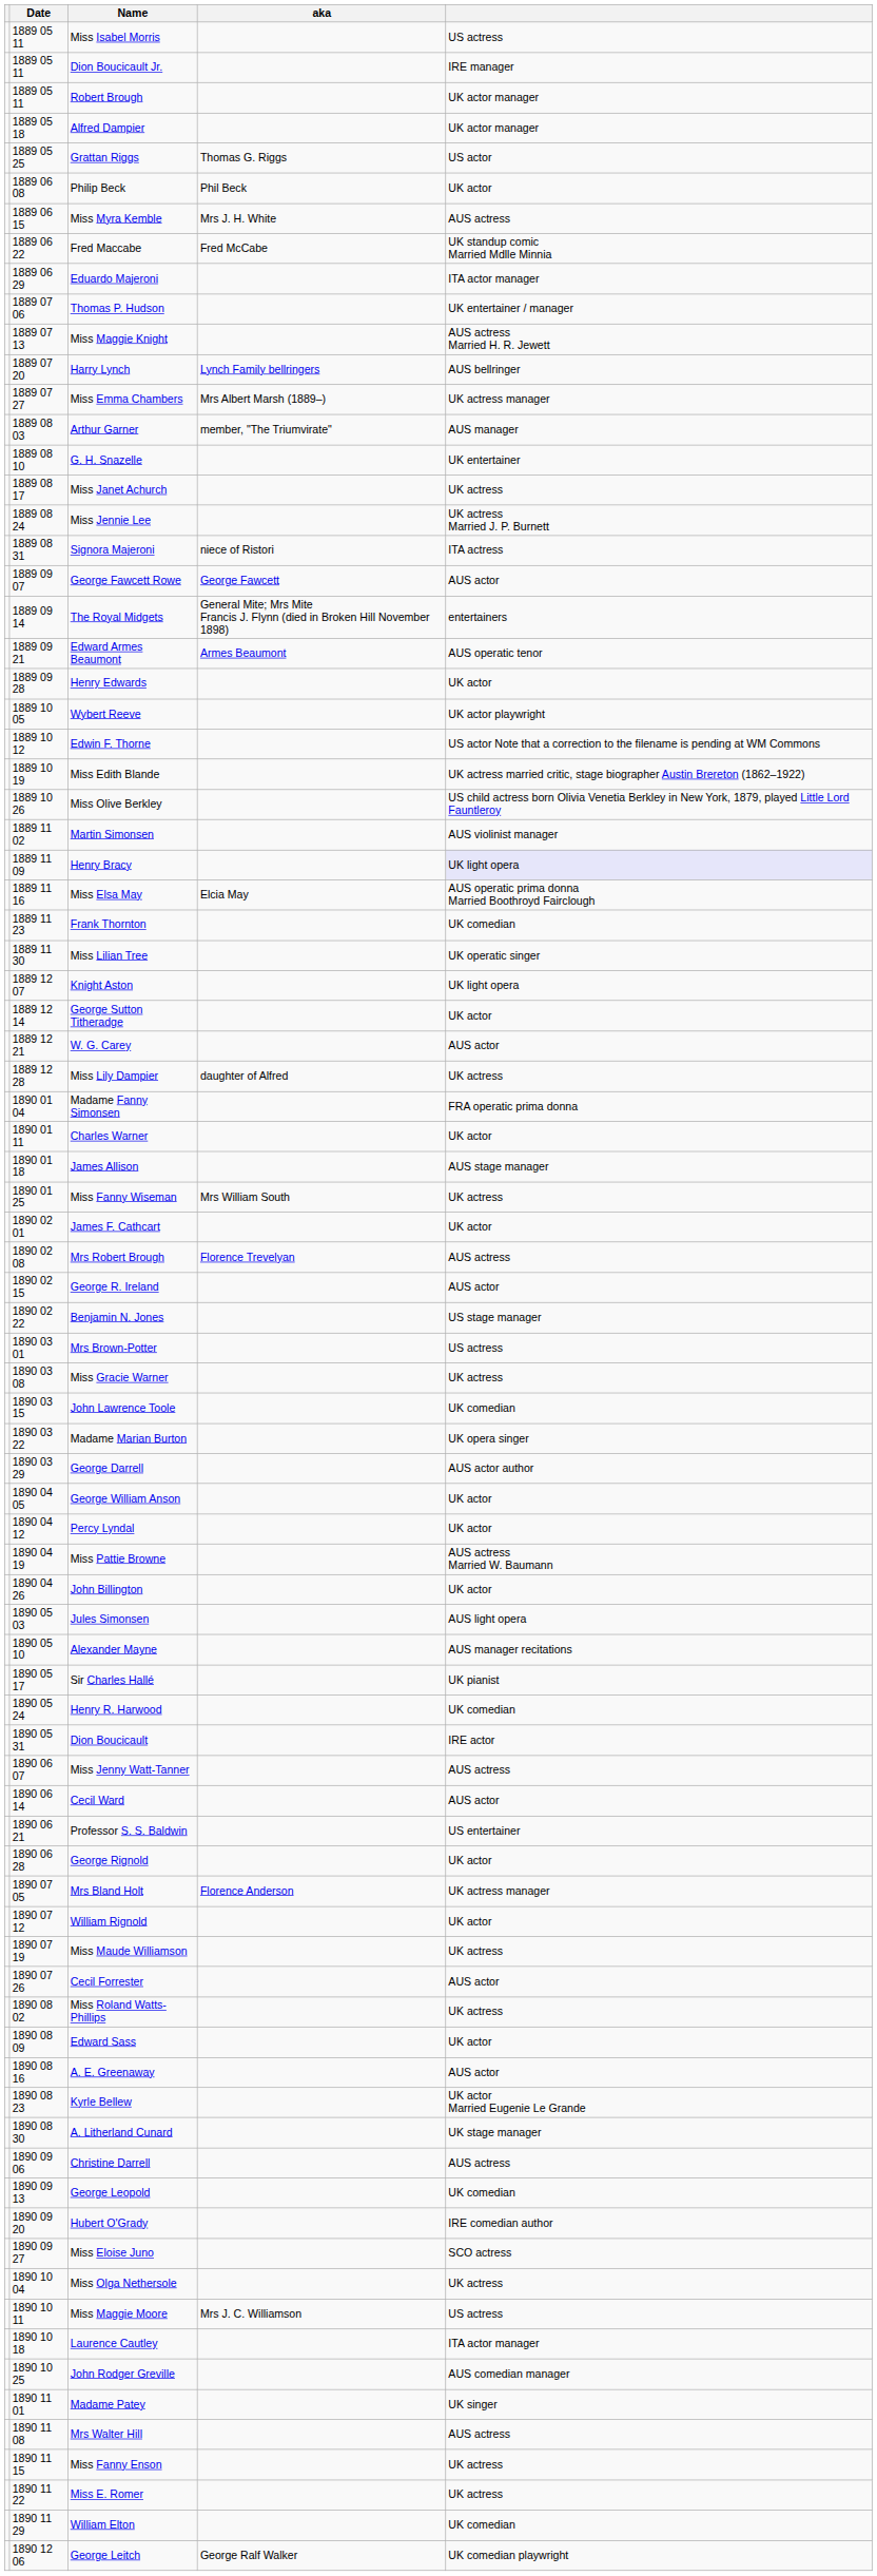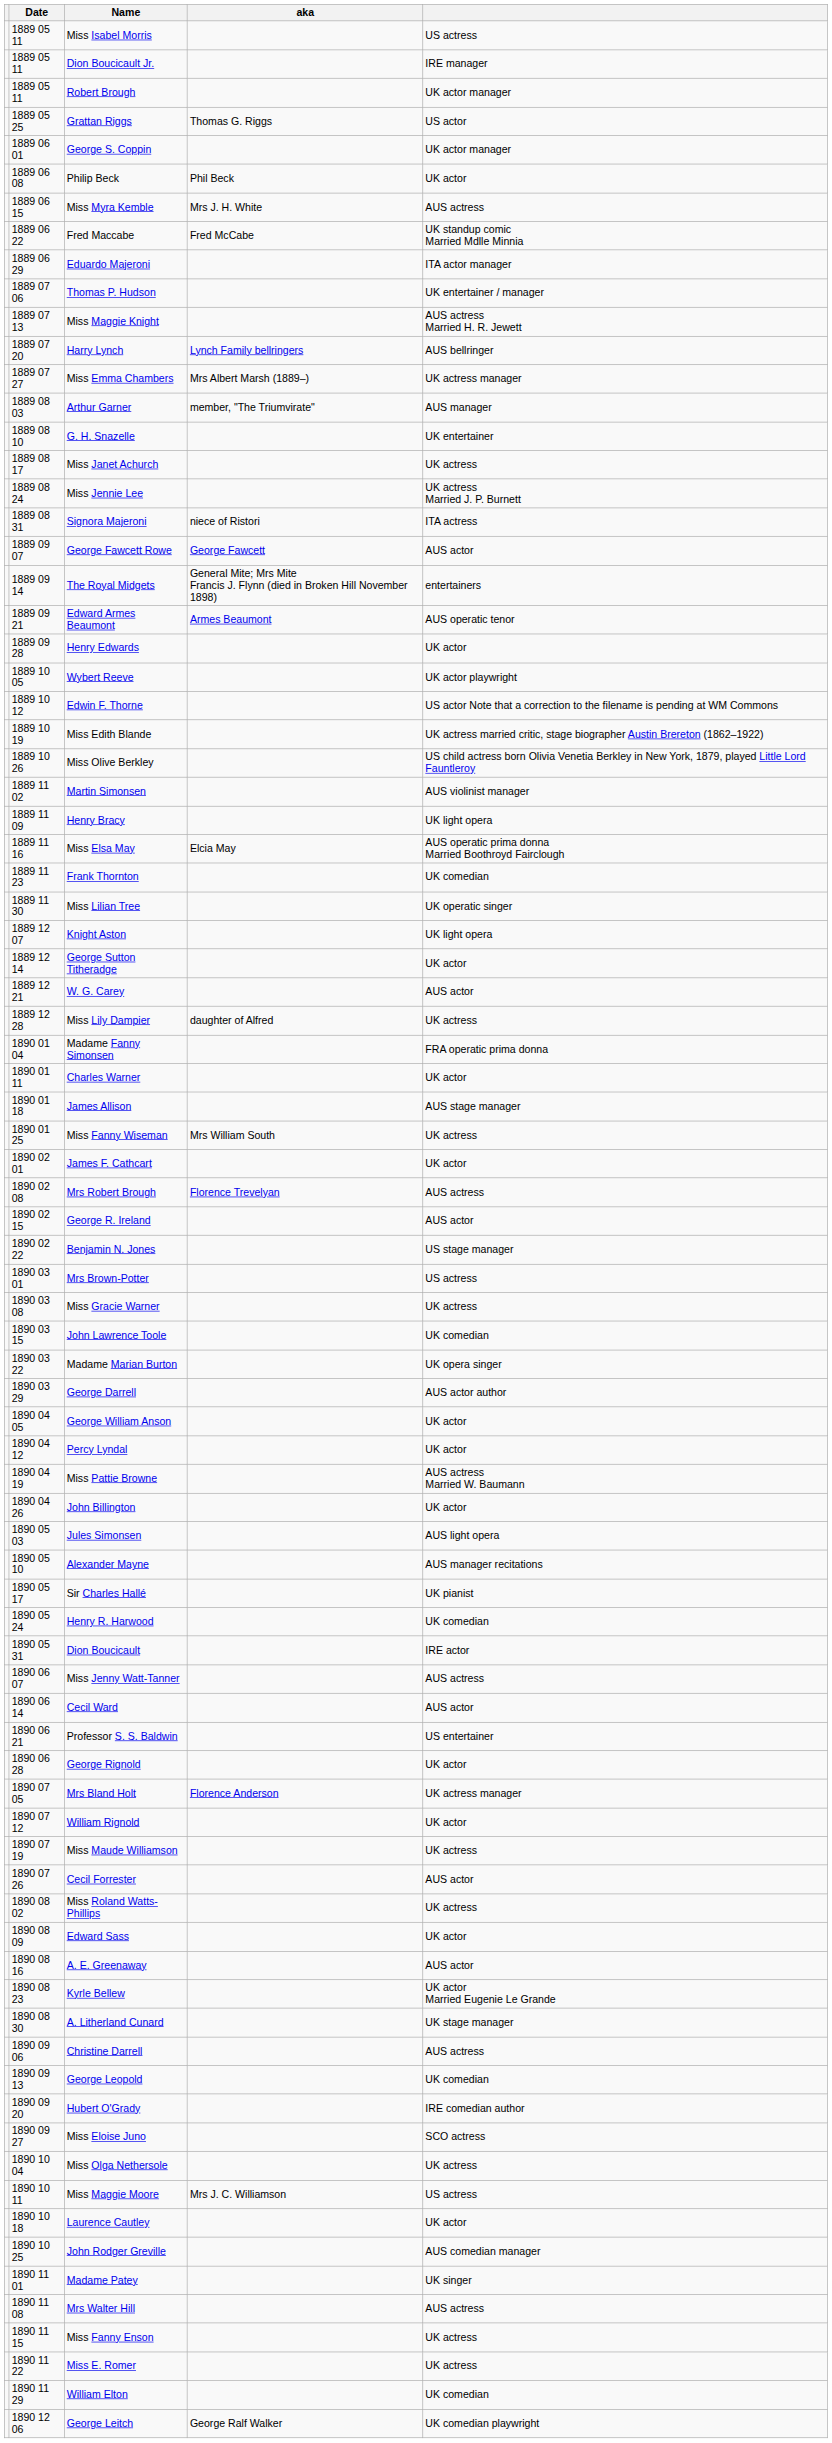- row: 1889 05 18 | Alfred Dampier | UK actor manager
+ row: 1889 06 01 | George S. Coppin | UK actor manager
Henry Bracy | column 5: lavender background -> no background
Laurence Cautley | column 5: ITA actor manager -> UK actor
